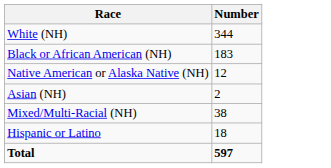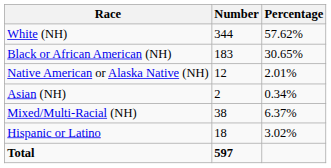+ column: Percentage | 57.62% | 30.65% | 2.01% | 0.34% | 6.37% | 3.02%
